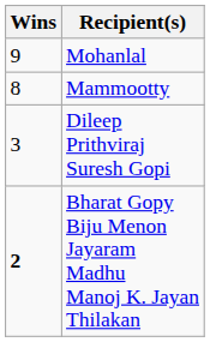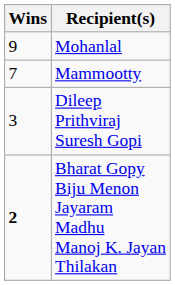Mammootty | Wins: 8 -> 7
